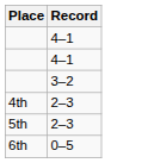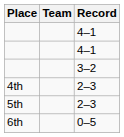+ column: Team
